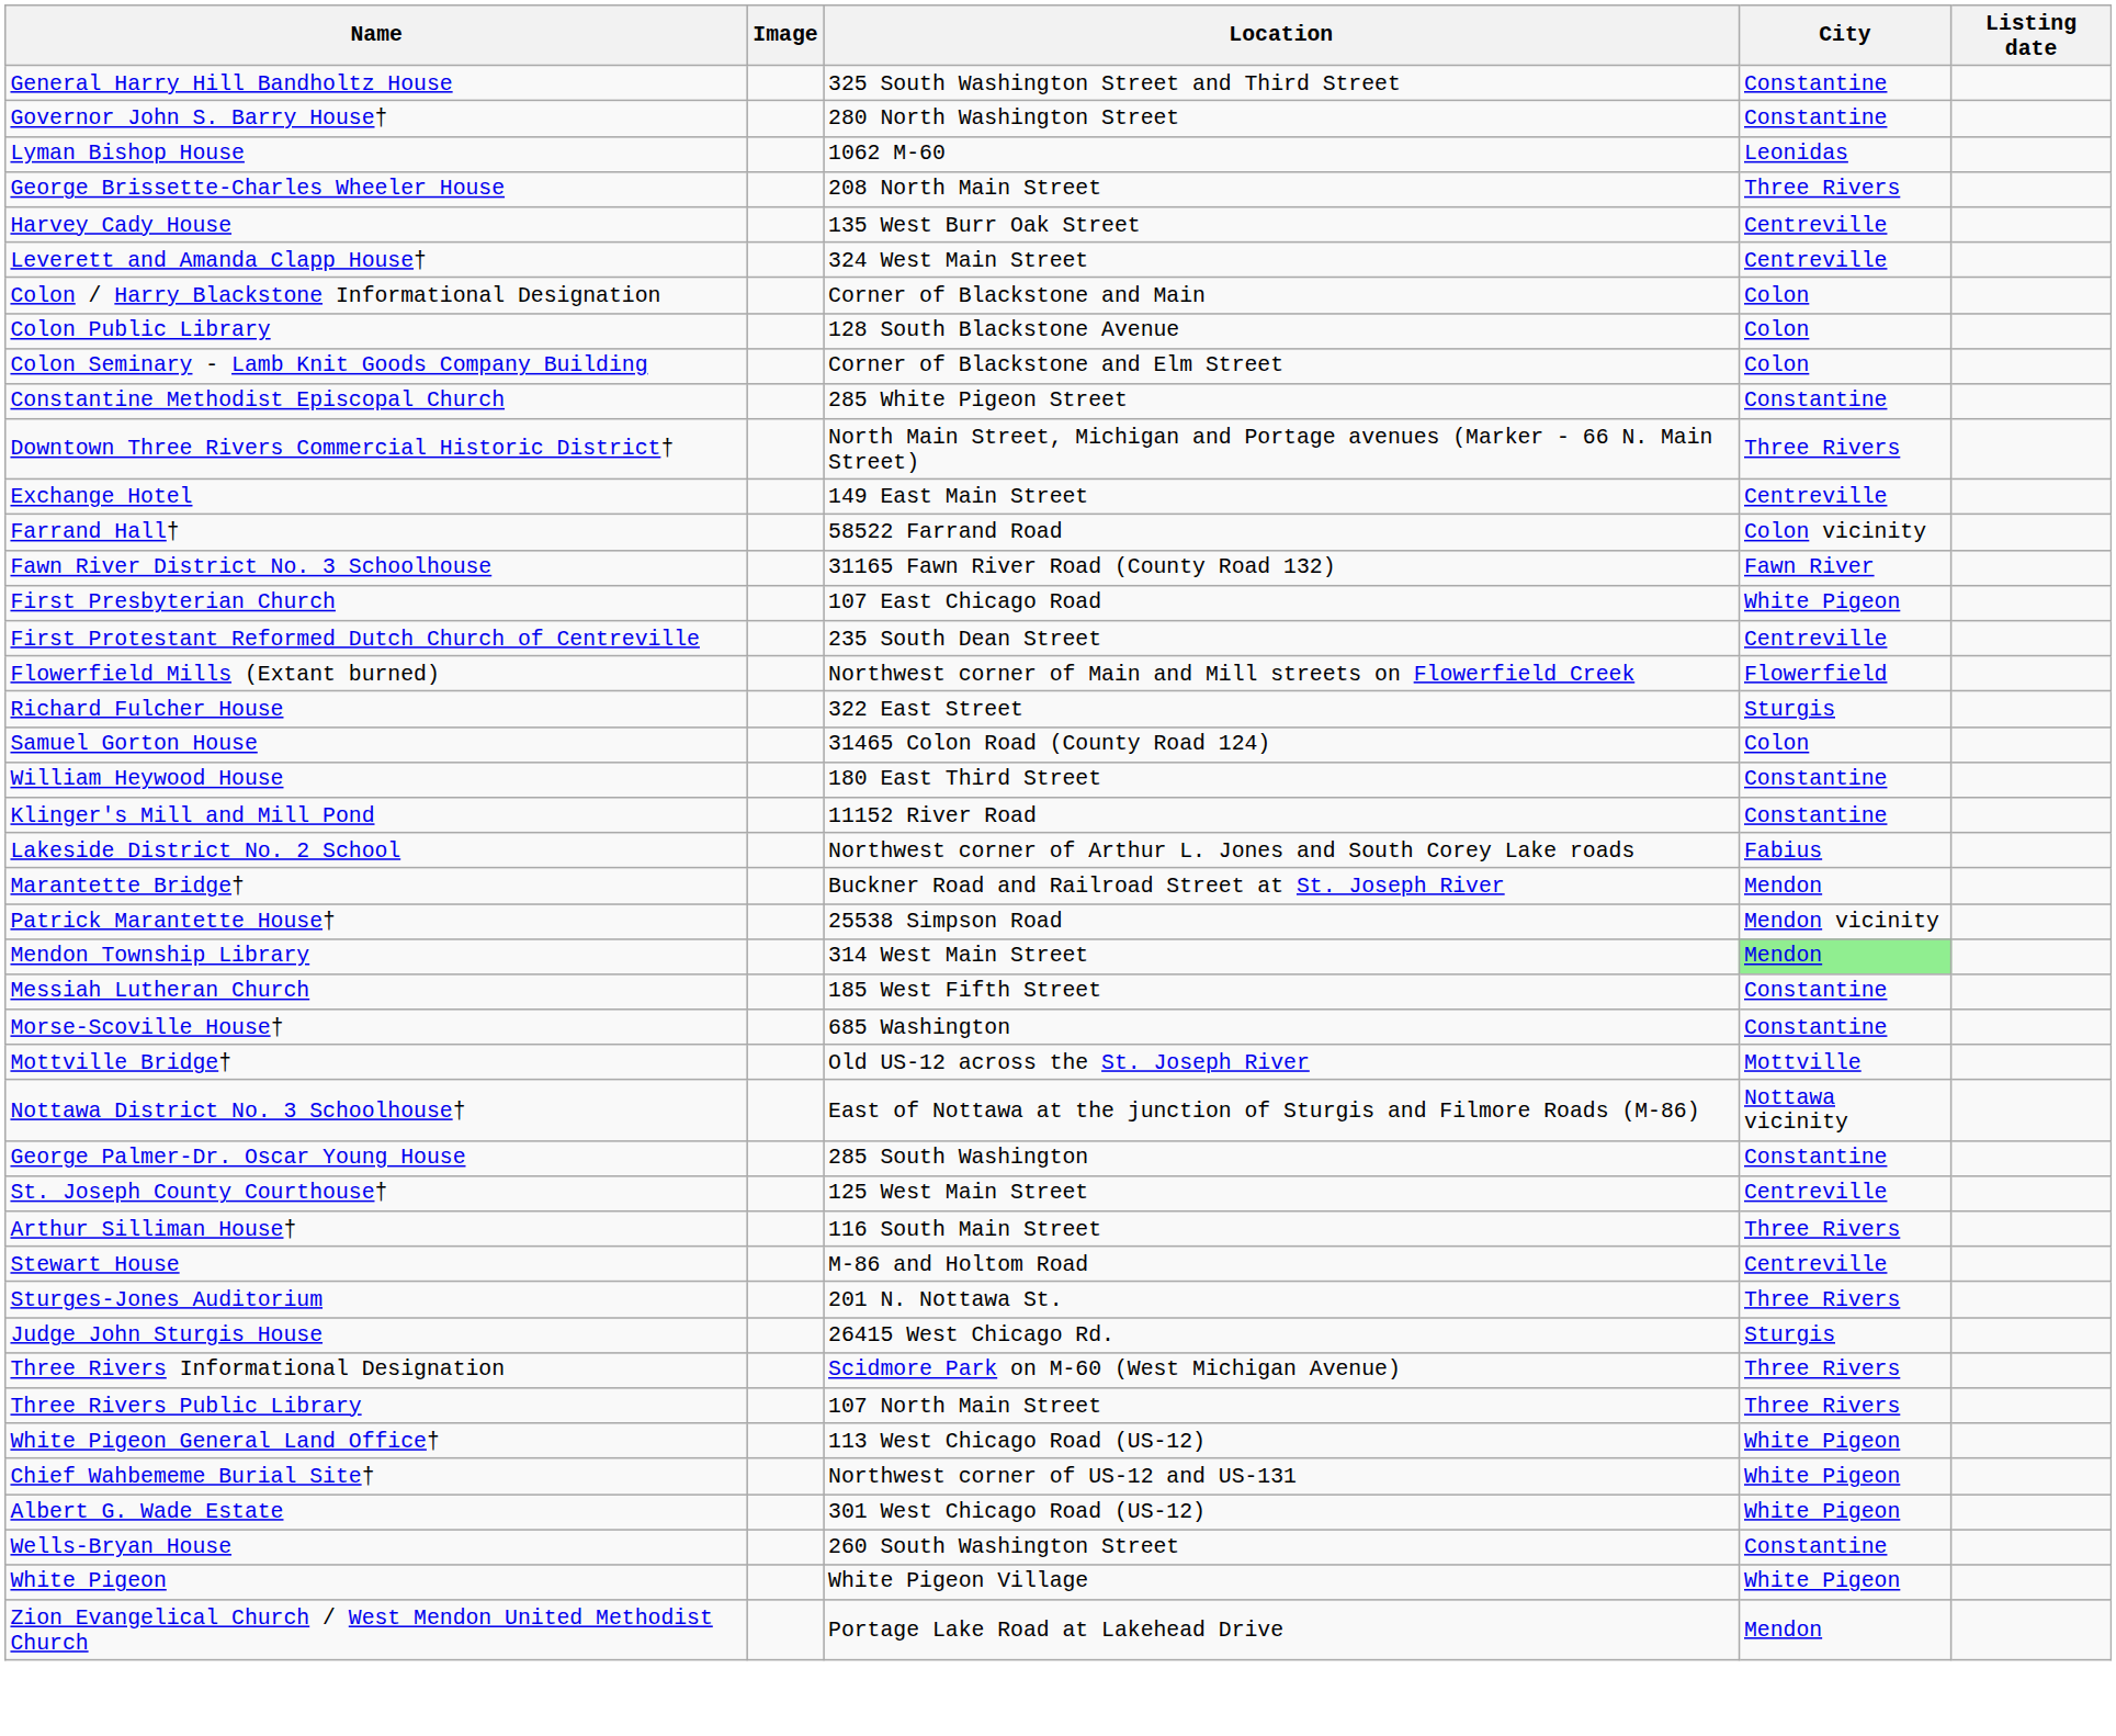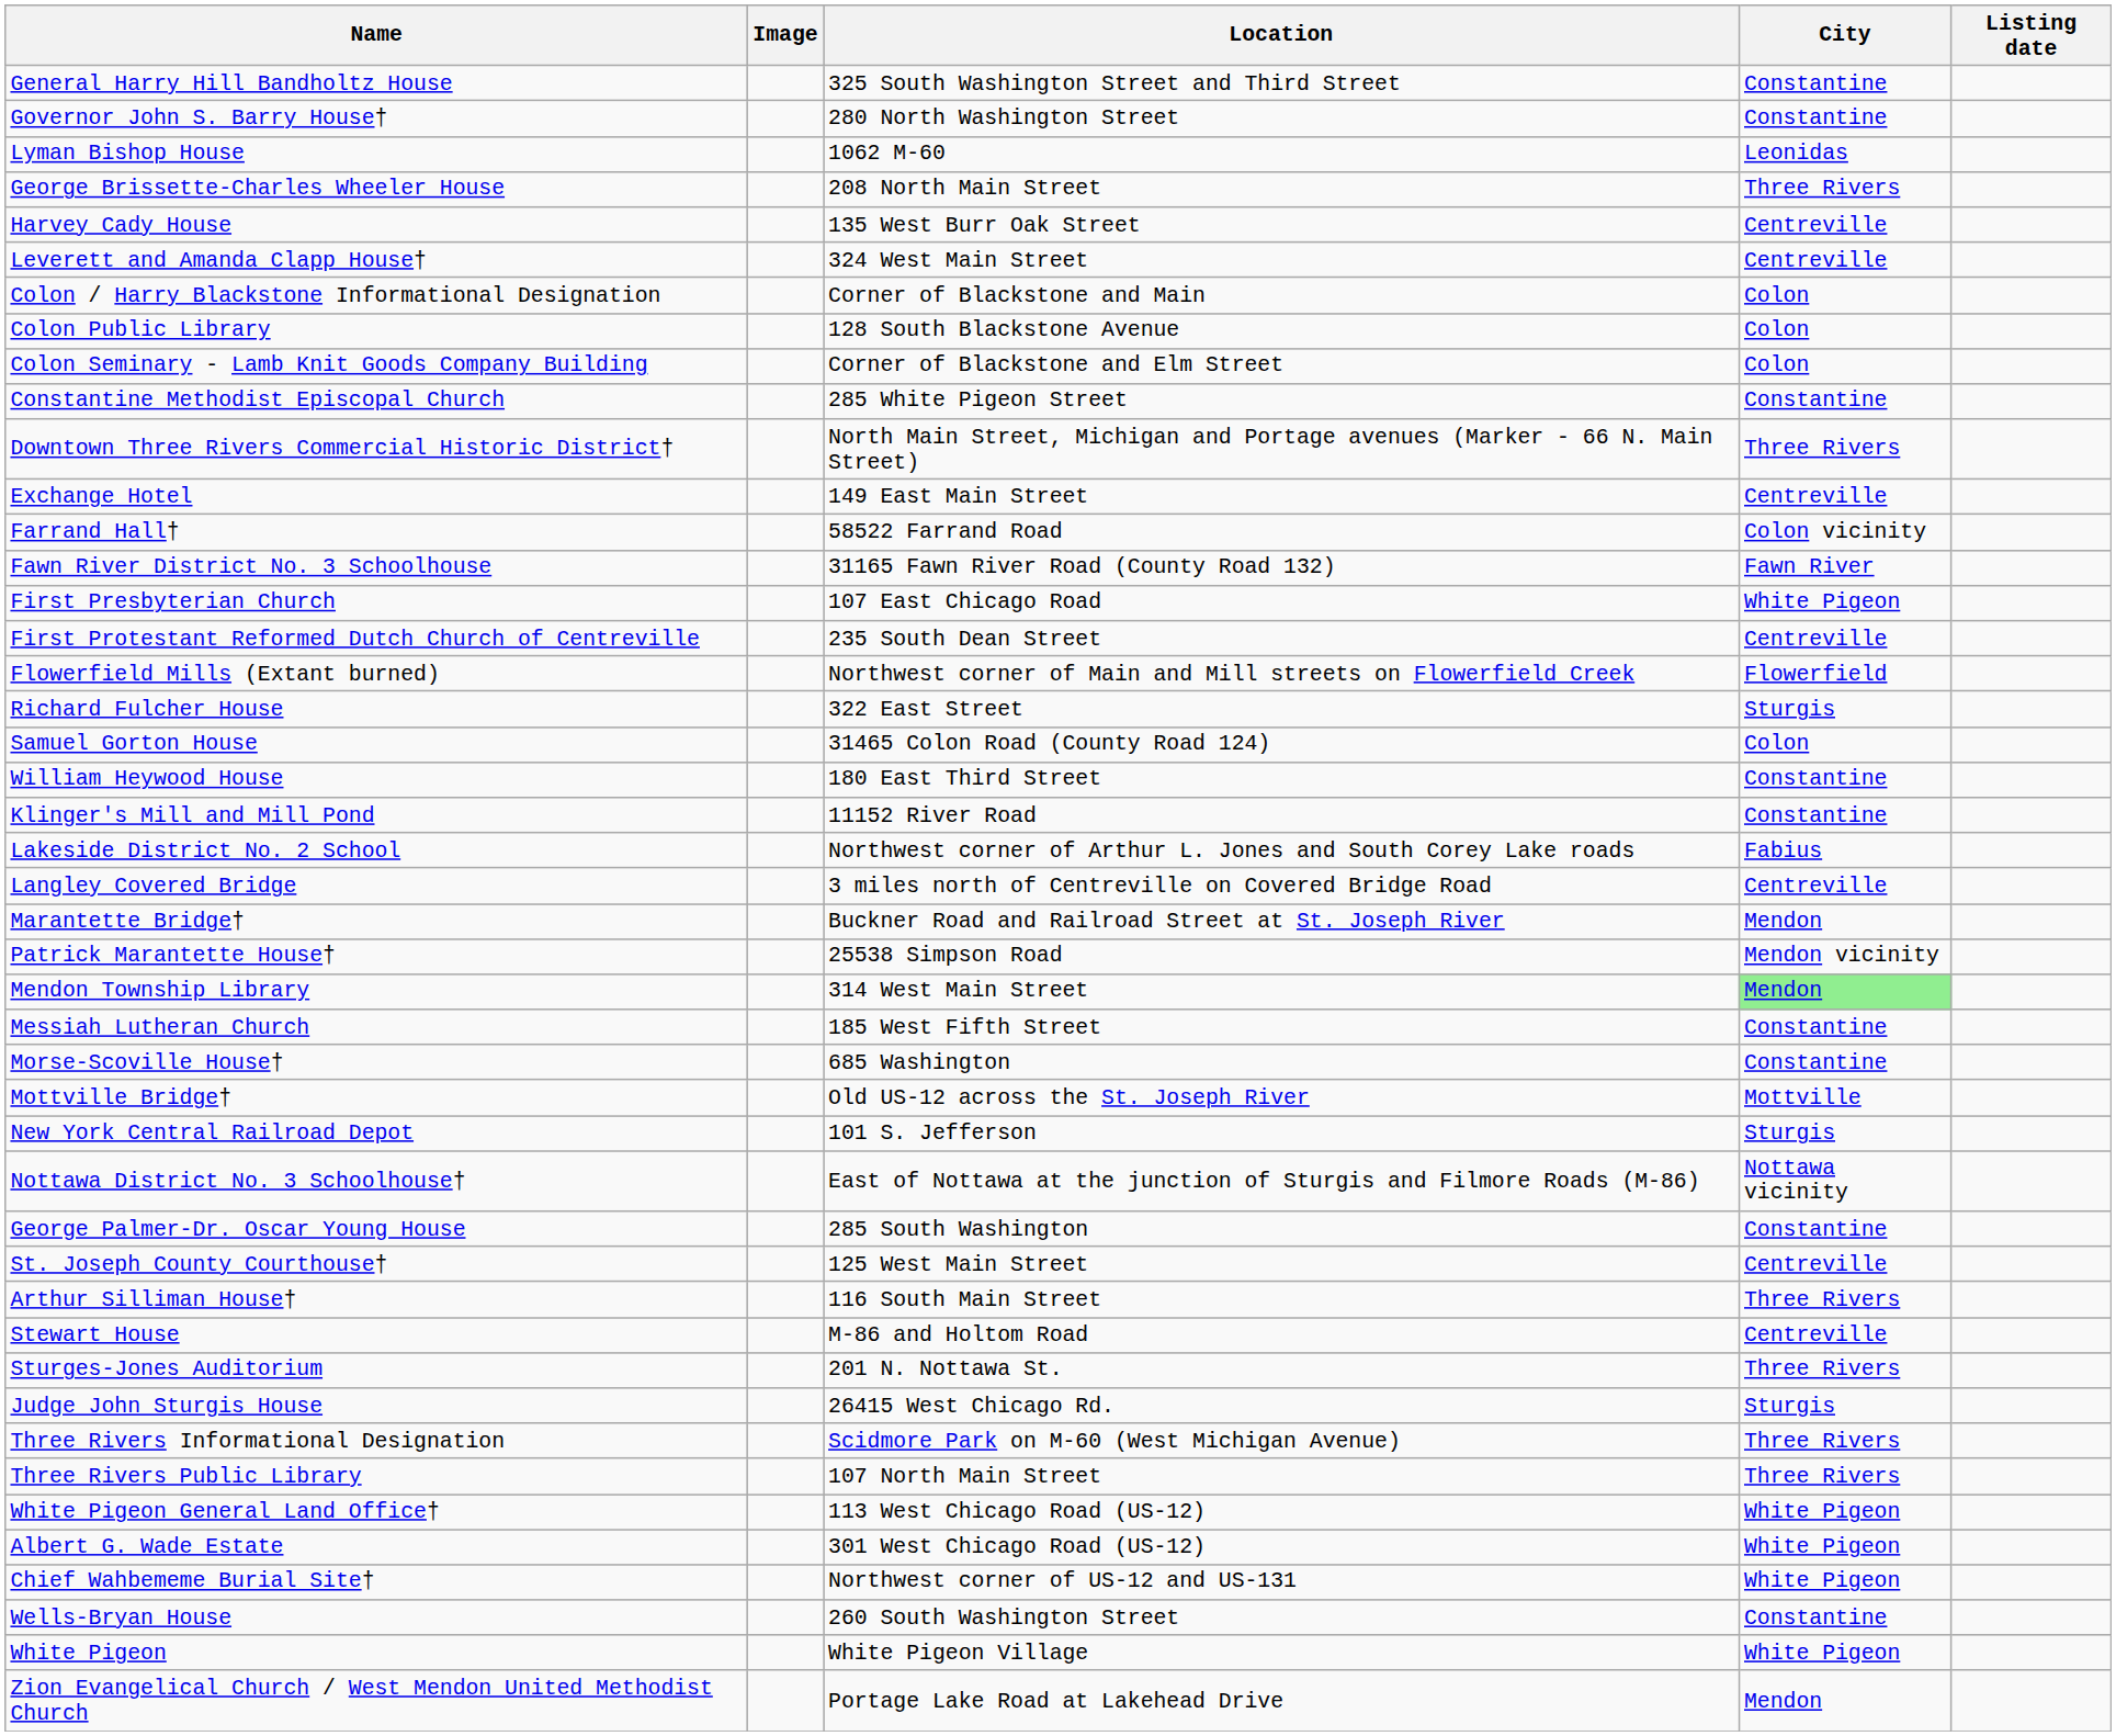+ row: Langley Covered Bridge | 3 miles north of Centreville on Covered Bridge Road | Centreville
+ row: New York Central Railroad Depot | 101 S. Jefferson | Sturgis
rows swapped: Albert G. Wade Estate <-> Chief Wahbememe Burial Site†
